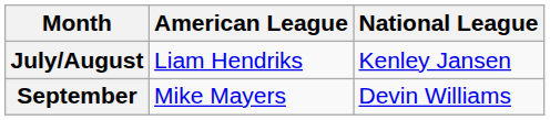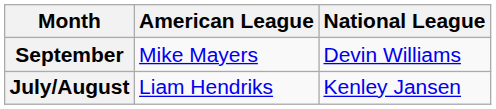rows swapped: July/August <-> September
